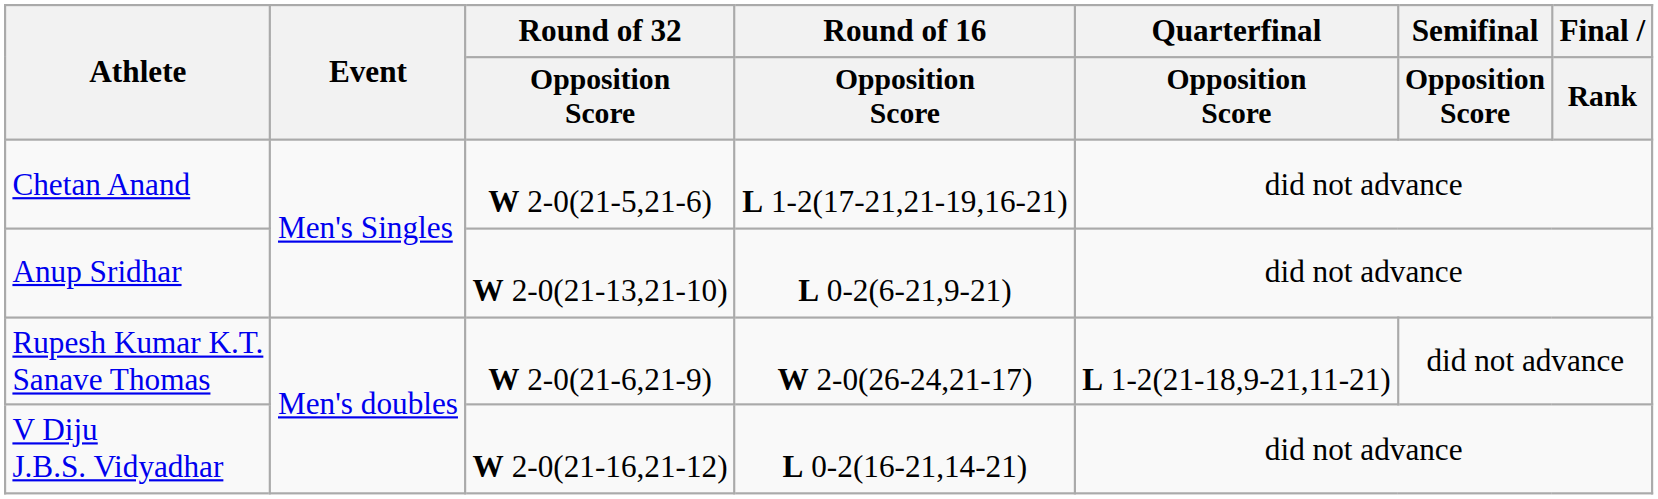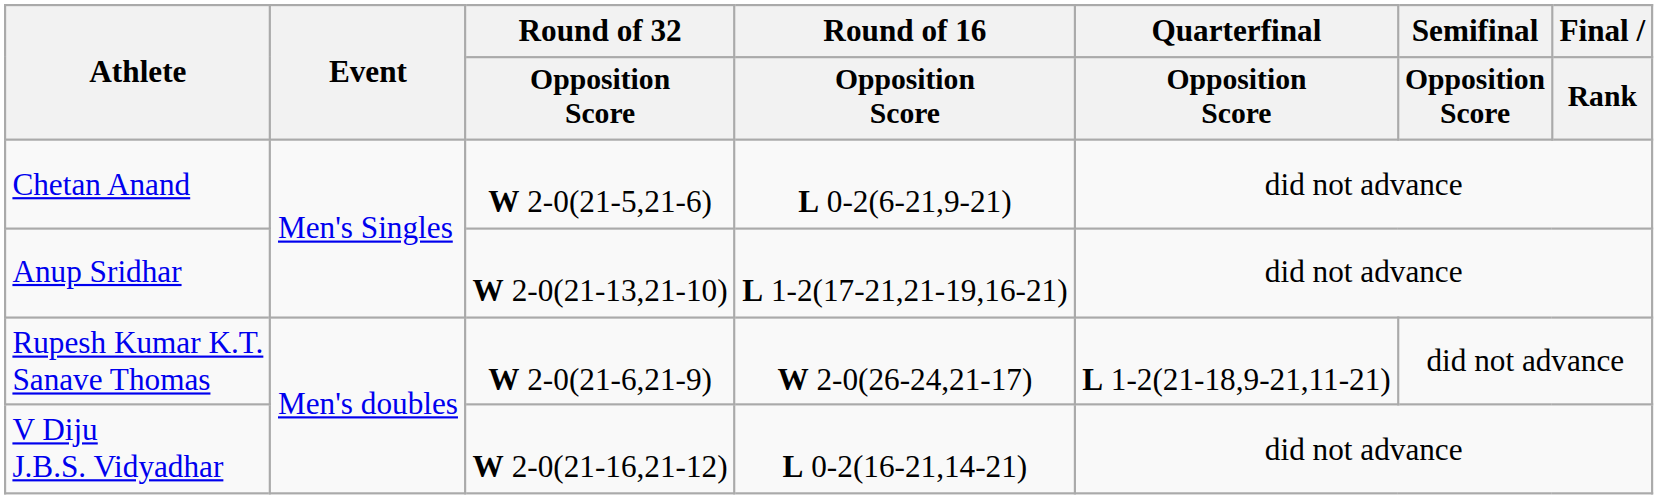Chetan Anand | Round of 16 / Opposition Score: L 1-2(17-21,21-19,16-21) -> L 0-2(6-21,9-21)
Anup Sridhar | Round of 16 / Opposition Score: L 0-2(6-21,9-21) -> L 1-2(17-21,21-19,16-21)
